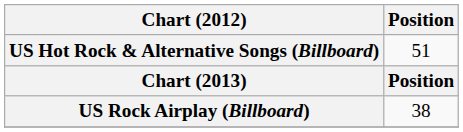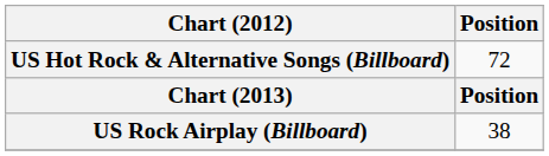US Hot Rock & Alternative Songs (Billboard) | Position: 51 -> 72
